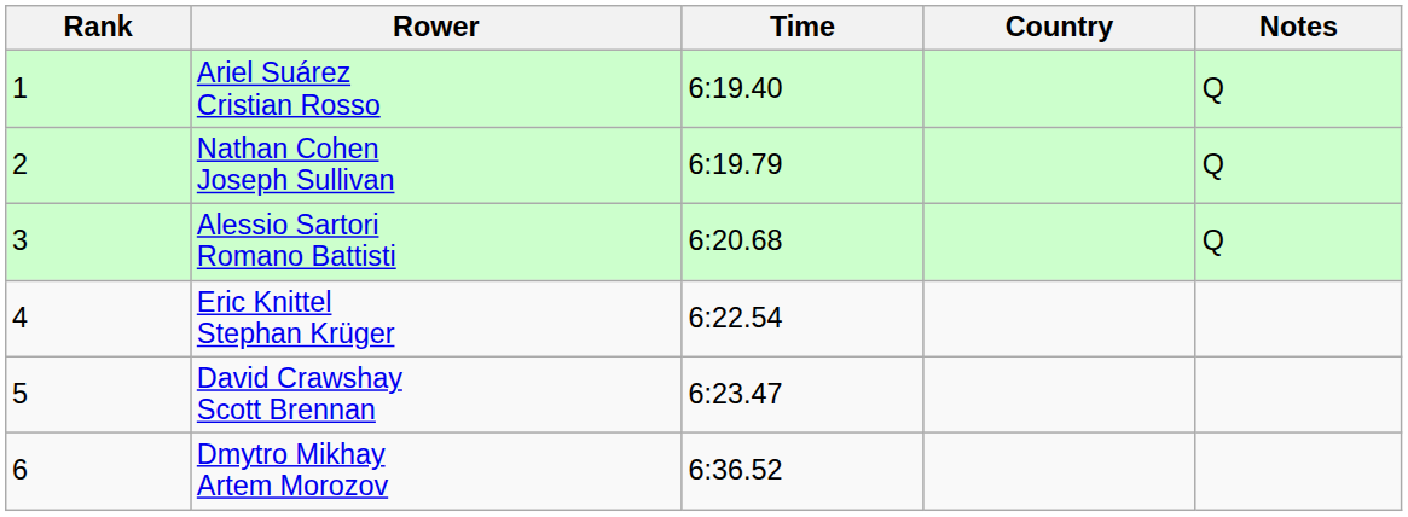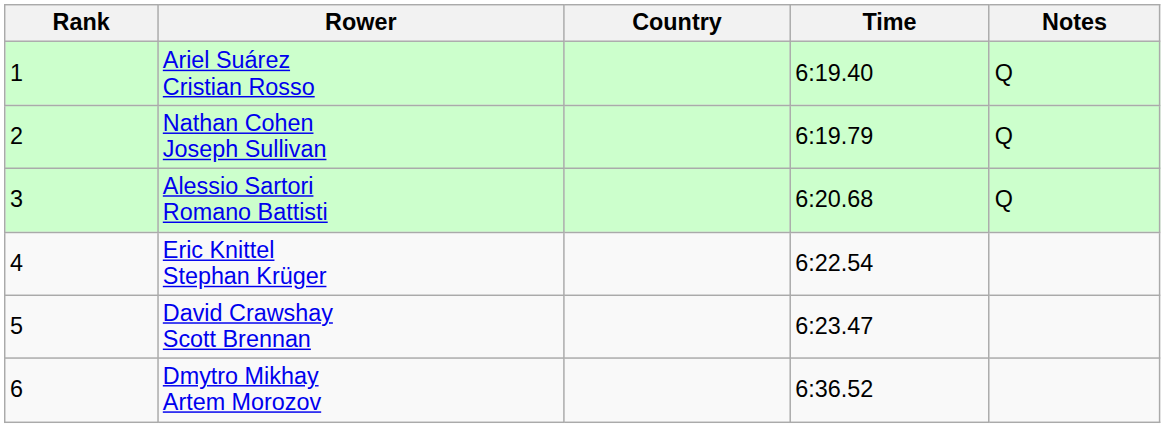columns swapped: Country <-> Time
